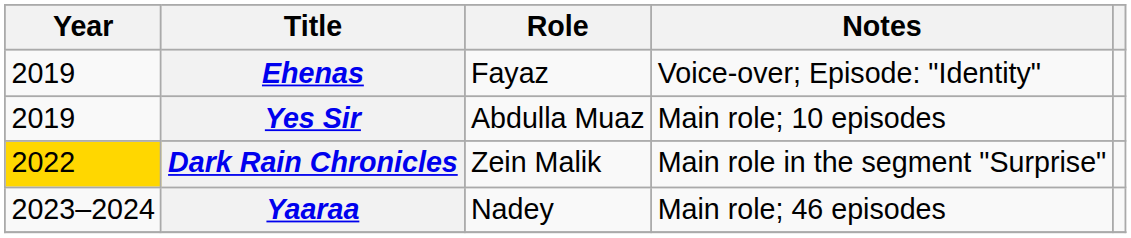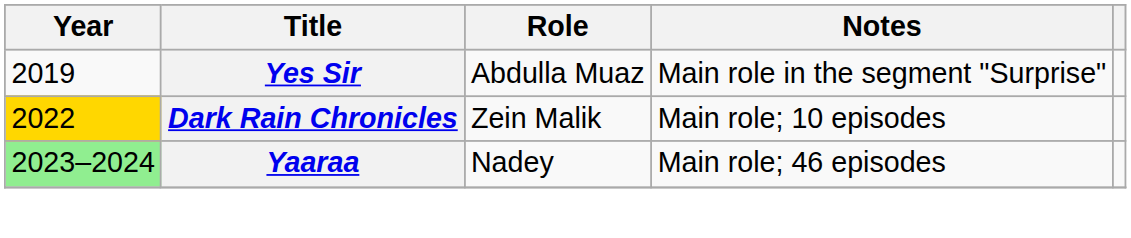- row: 2019 | Ehenas | Fayaz | Voice-over; Episode: "Identity"
Yes Sir | Notes: Main role; 10 episodes -> Main role in the segment "Surprise"
Dark Rain Chronicles | Notes: Main role in the segment "Surprise" -> Main role; 10 episodes
Yaaraa | Year: no background -> lightgreen background
